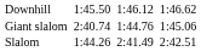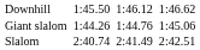Giant slalom | column 3: 2:40.74 -> 1:44.26
Slalom | column 3: 1:44.26 -> 2:40.74
